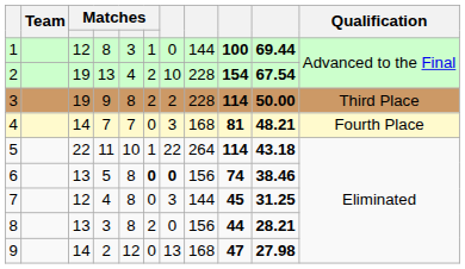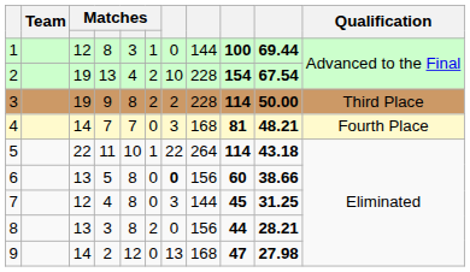6 | column 6: bold -> normal
6 | column 9: 74 -> 60
6 | column 10: 38.46 -> 38.66
